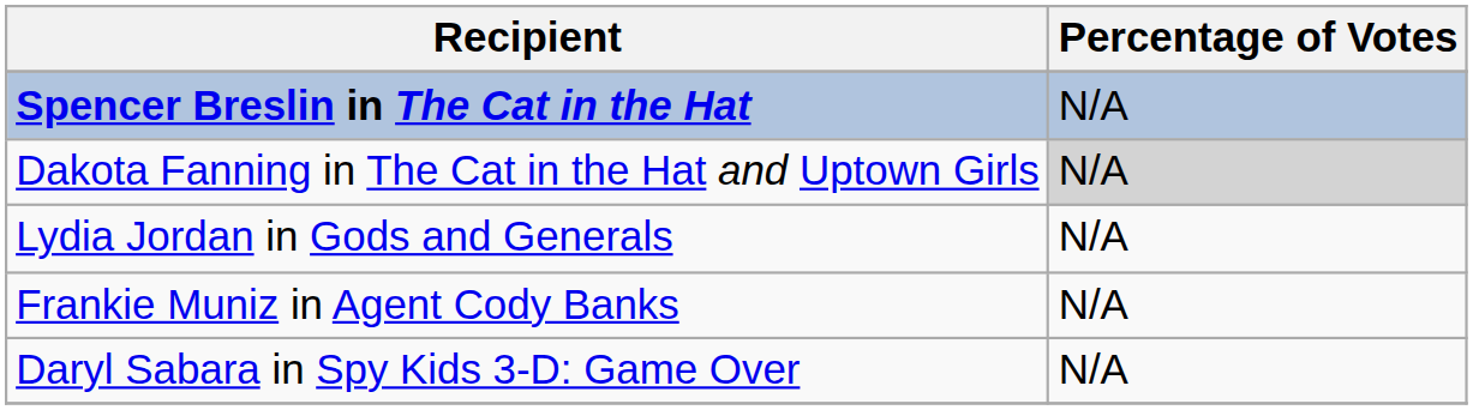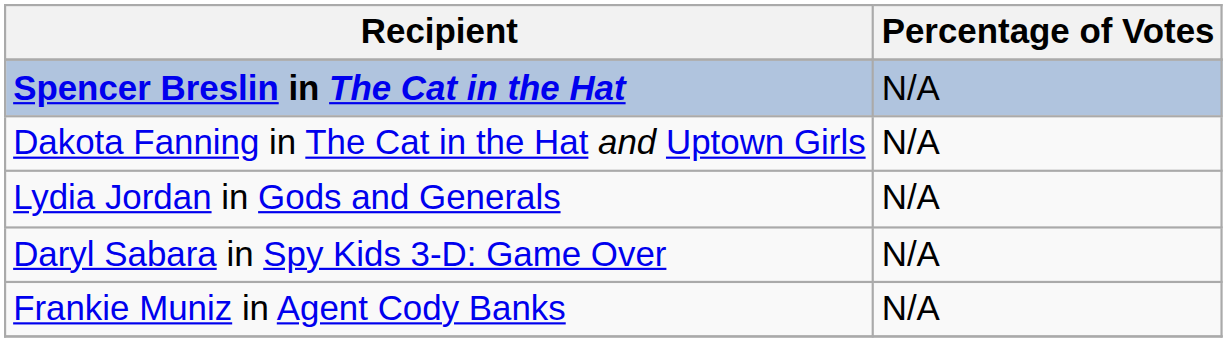Dakota Fanning in The Cat in the Hat and Uptown Girls | Percentage of Votes: lightgrey background -> no background
rows swapped: Frankie Muniz in Agent Cody Banks <-> Daryl Sabara in Spy Kids 3-D: Game Over
